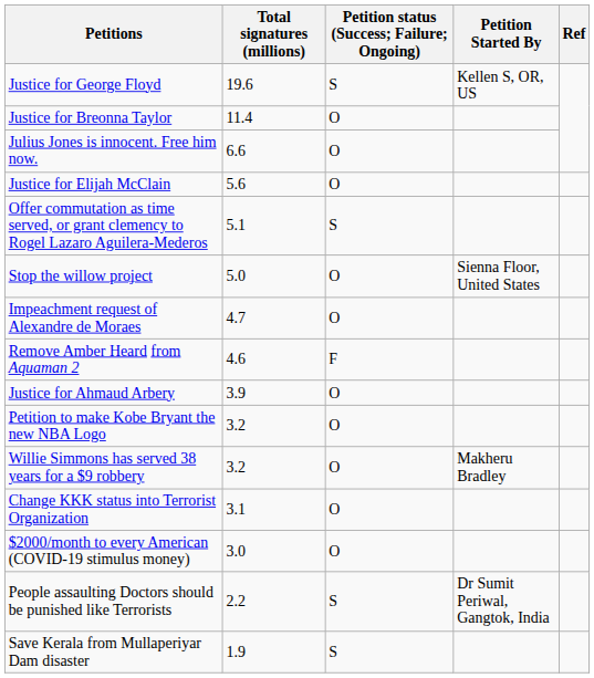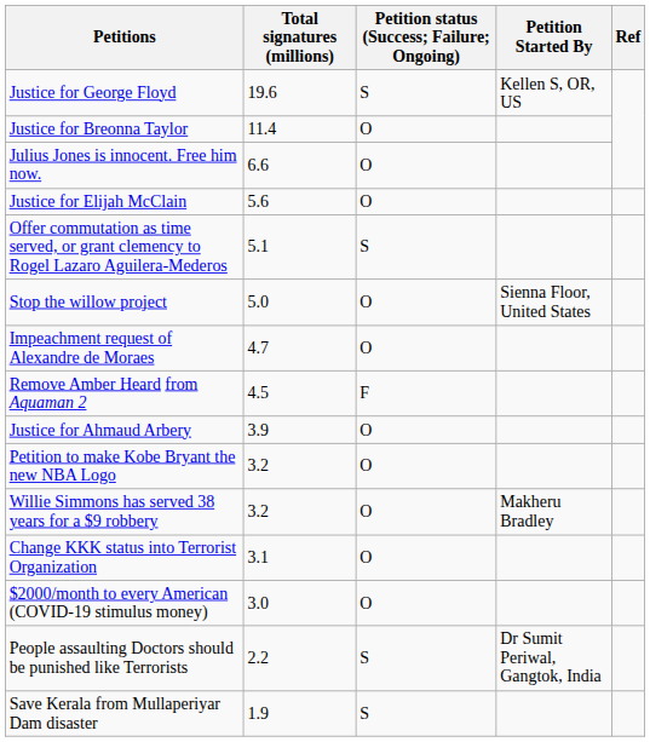Remove Amber Heard from Aquaman 2 | Total signatures (millions): 4.6 -> 4.5
